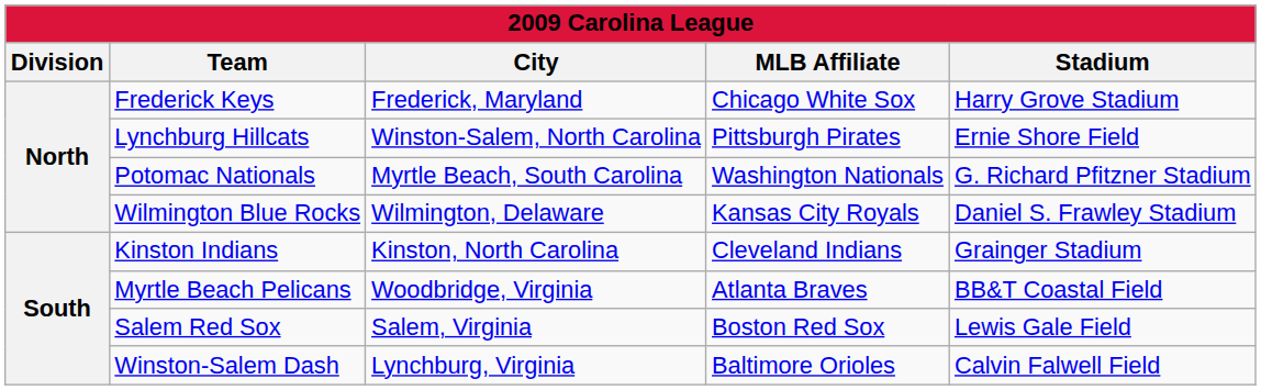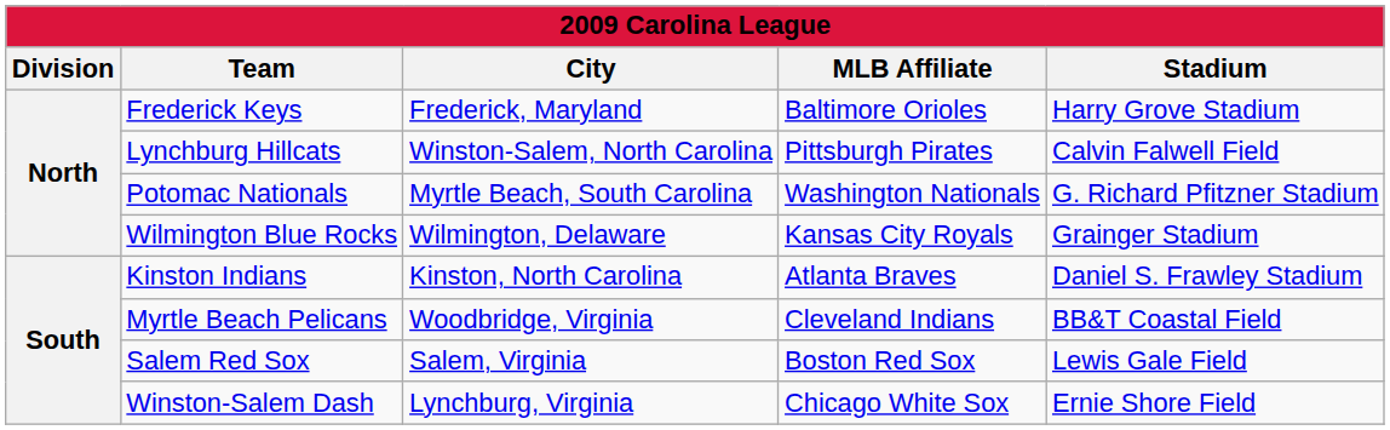Frederick Keys | MLB Affiliate: Chicago White Sox -> Baltimore Orioles
Lynchburg Hillcats | Stadium: Ernie Shore Field -> Calvin Falwell Field
Wilmington Blue Rocks | Stadium: Daniel S. Frawley Stadium -> Grainger Stadium
Kinston Indians | MLB Affiliate: Cleveland Indians -> Atlanta Braves
Kinston Indians | Stadium: Grainger Stadium -> Daniel S. Frawley Stadium
Myrtle Beach Pelicans | MLB Affiliate: Atlanta Braves -> Cleveland Indians
Winston-Salem Dash | MLB Affiliate: Baltimore Orioles -> Chicago White Sox
Winston-Salem Dash | Stadium: Calvin Falwell Field -> Ernie Shore Field
